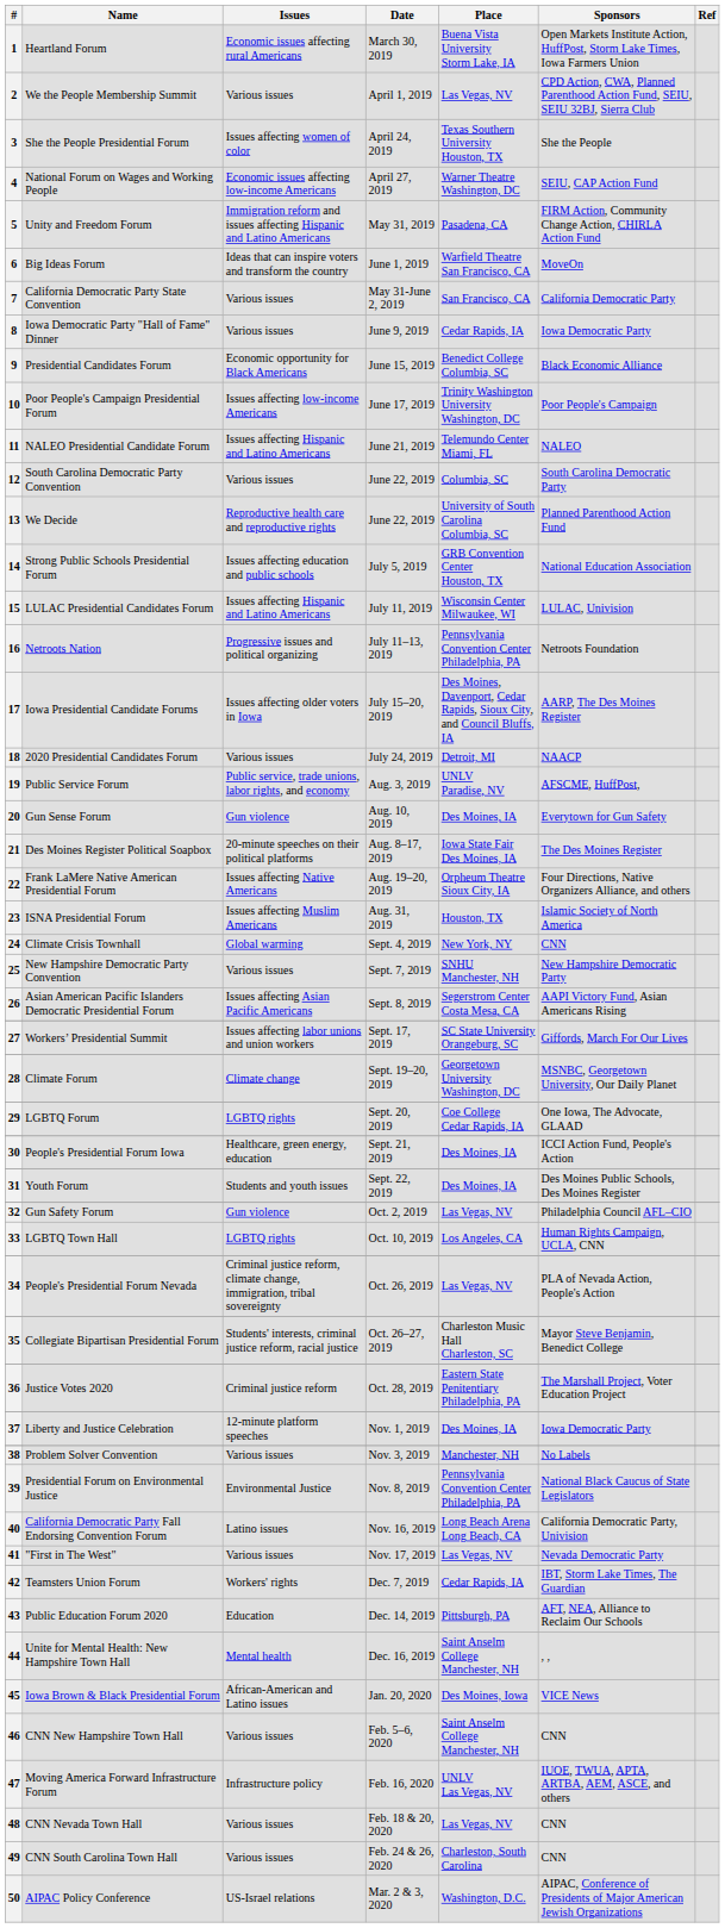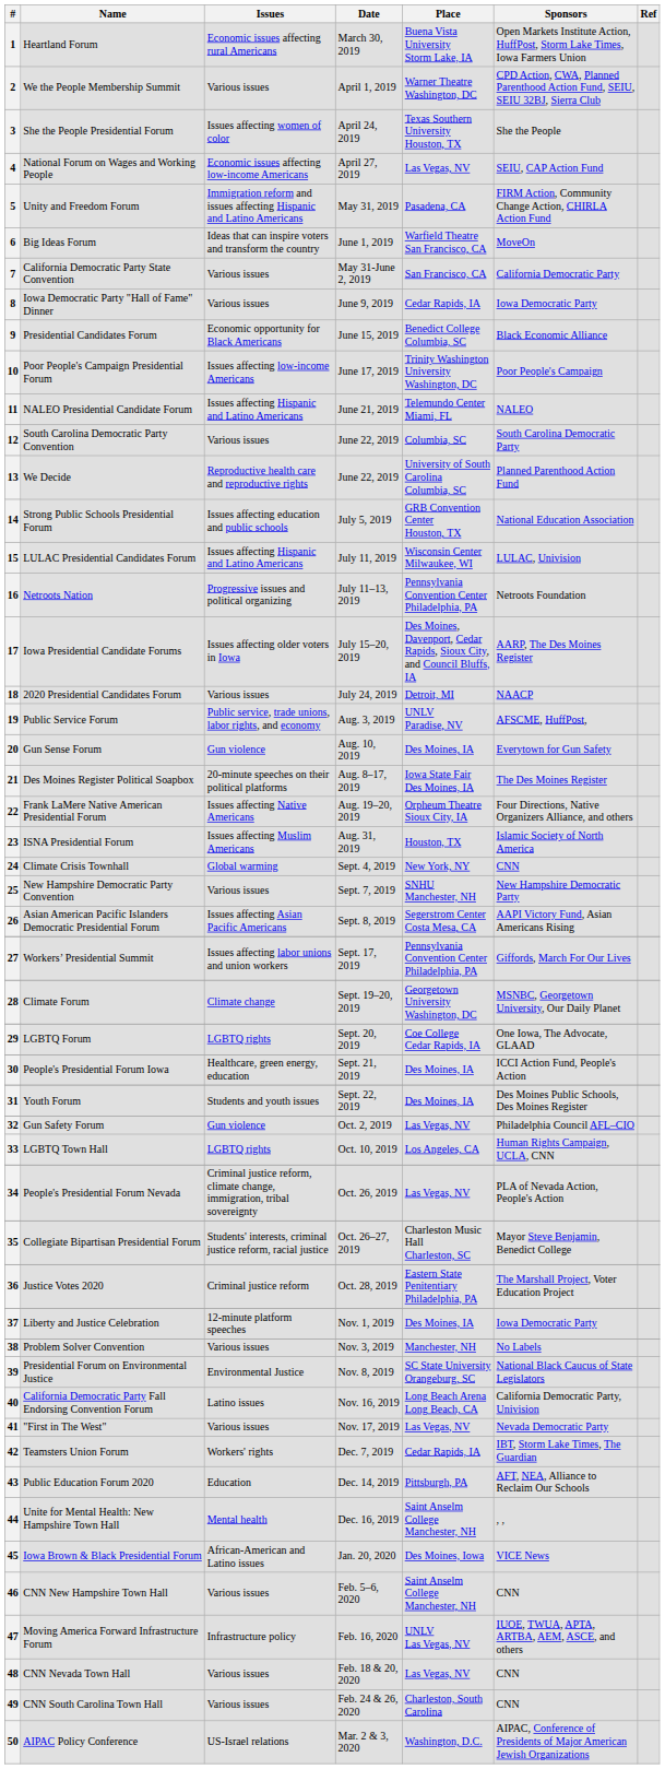2 | Place: Las Vegas, NV -> Warner Theatre Washington, DC
4 | Place: Warner Theatre Washington, DC -> Las Vegas, NV
27 | Place: SC State University Orangeburg, SC -> Pennsylvania Convention Center Philadelphia, PA
39 | Place: Pennsylvania Convention Center Philadelphia, PA -> SC State University Orangeburg, SC
